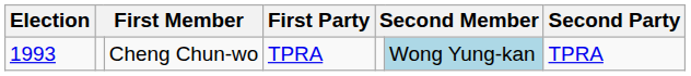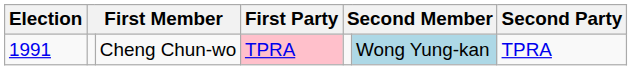Cheng Chun-wo | Election: 1993 -> 1991
Cheng Chun-wo | First Party: no background -> pink background
